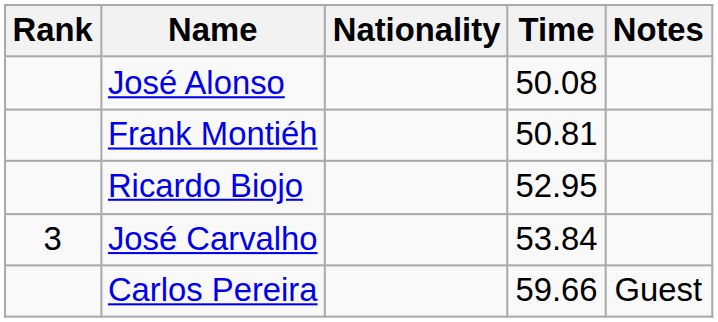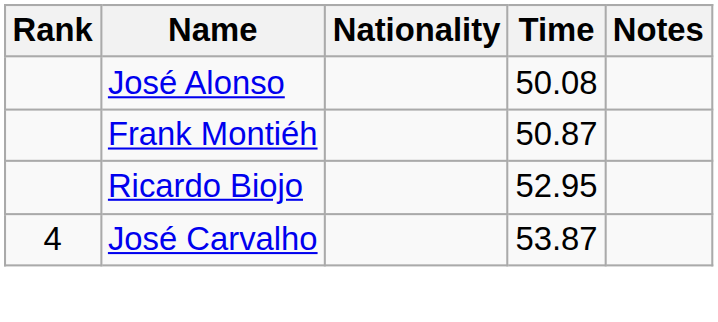Frank Montiéh | Time: 50.81 -> 50.87
José Carvalho | Rank: 3 -> 4
José Carvalho | Time: 53.84 -> 53.87
- row: Carlos Pereira | 59.66 | Guest
